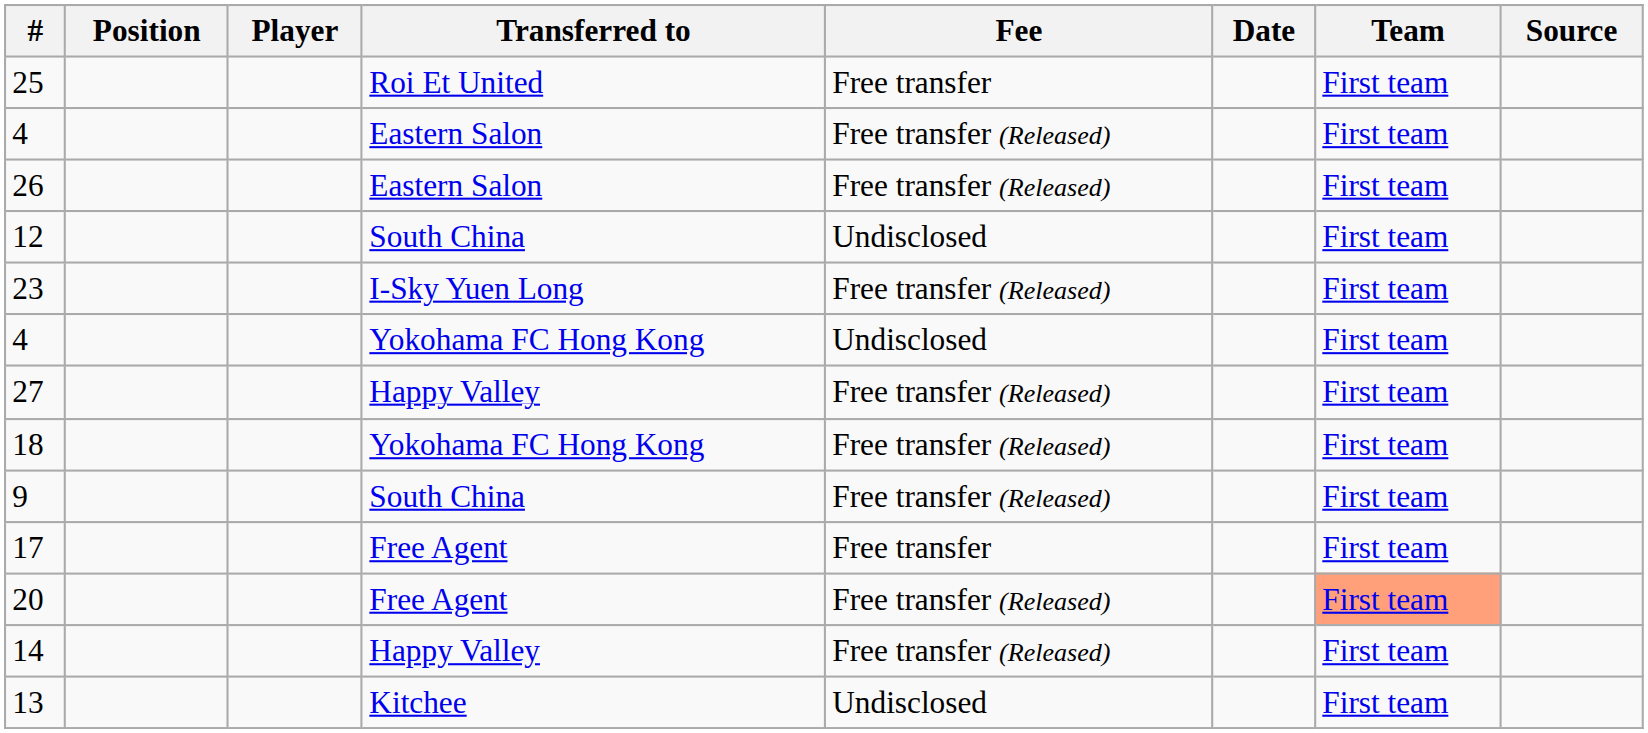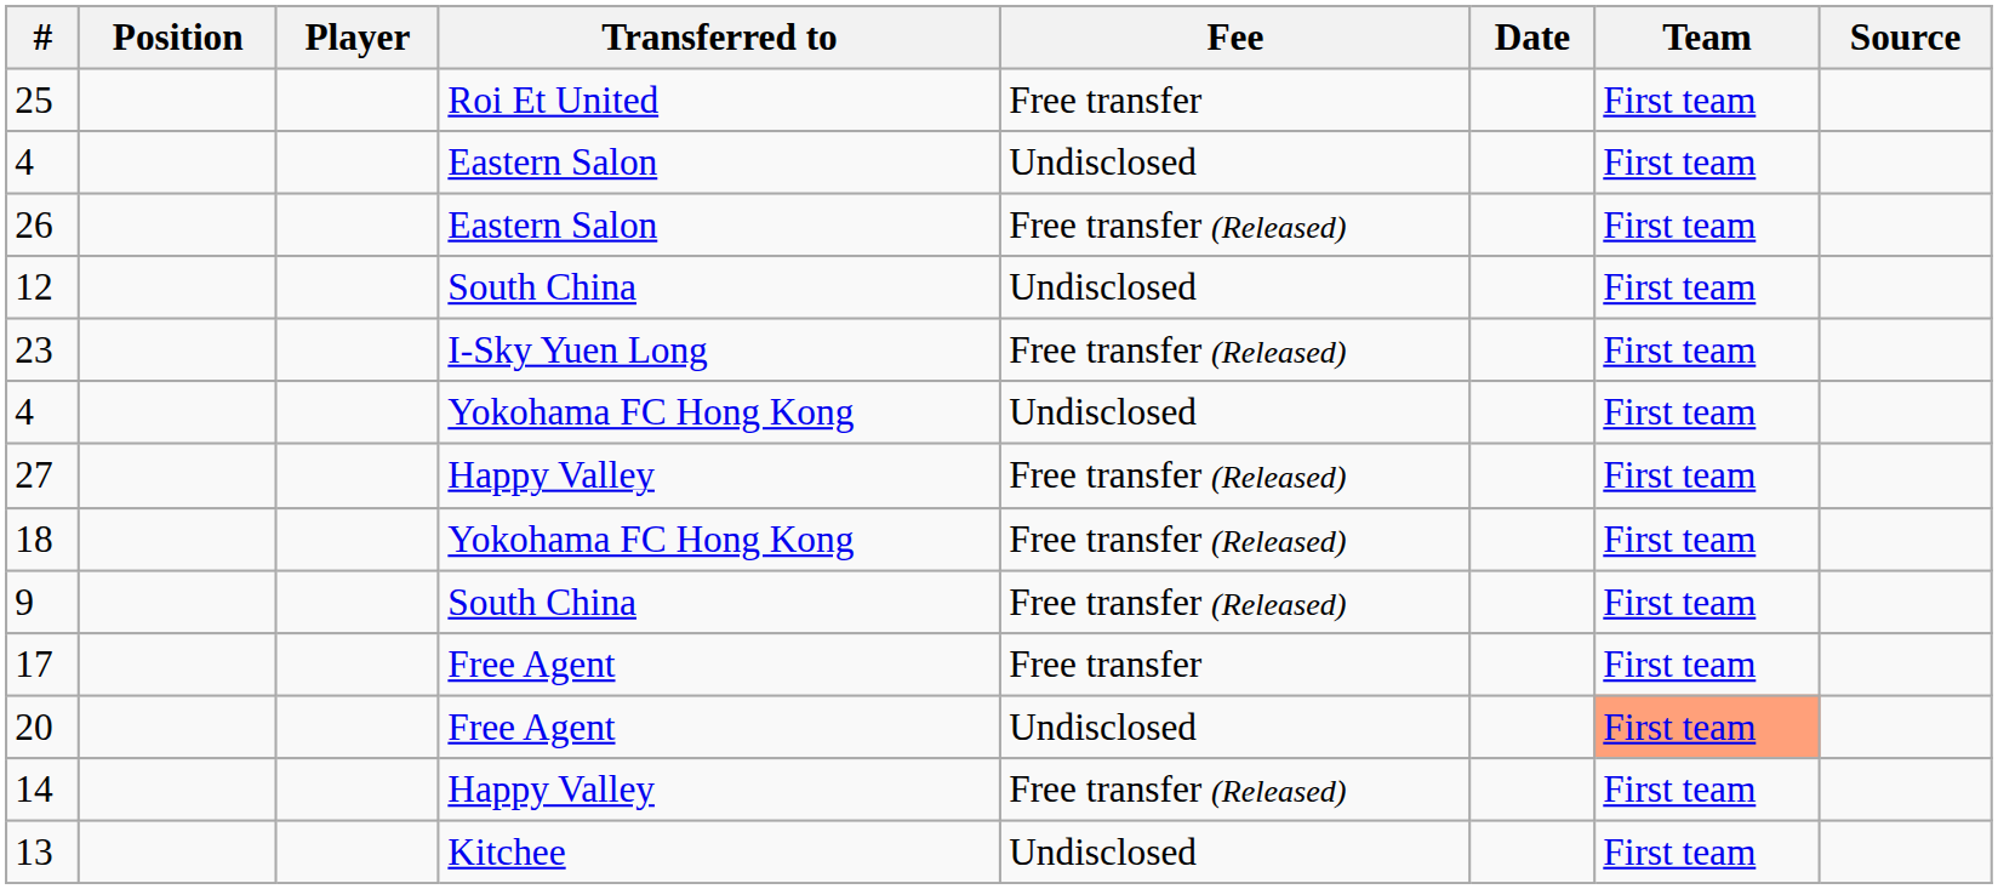4 / Eastern Salon | Fee: Free transfer (Released) -> Undisclosed
20 | Fee: Free transfer (Released) -> Undisclosed
